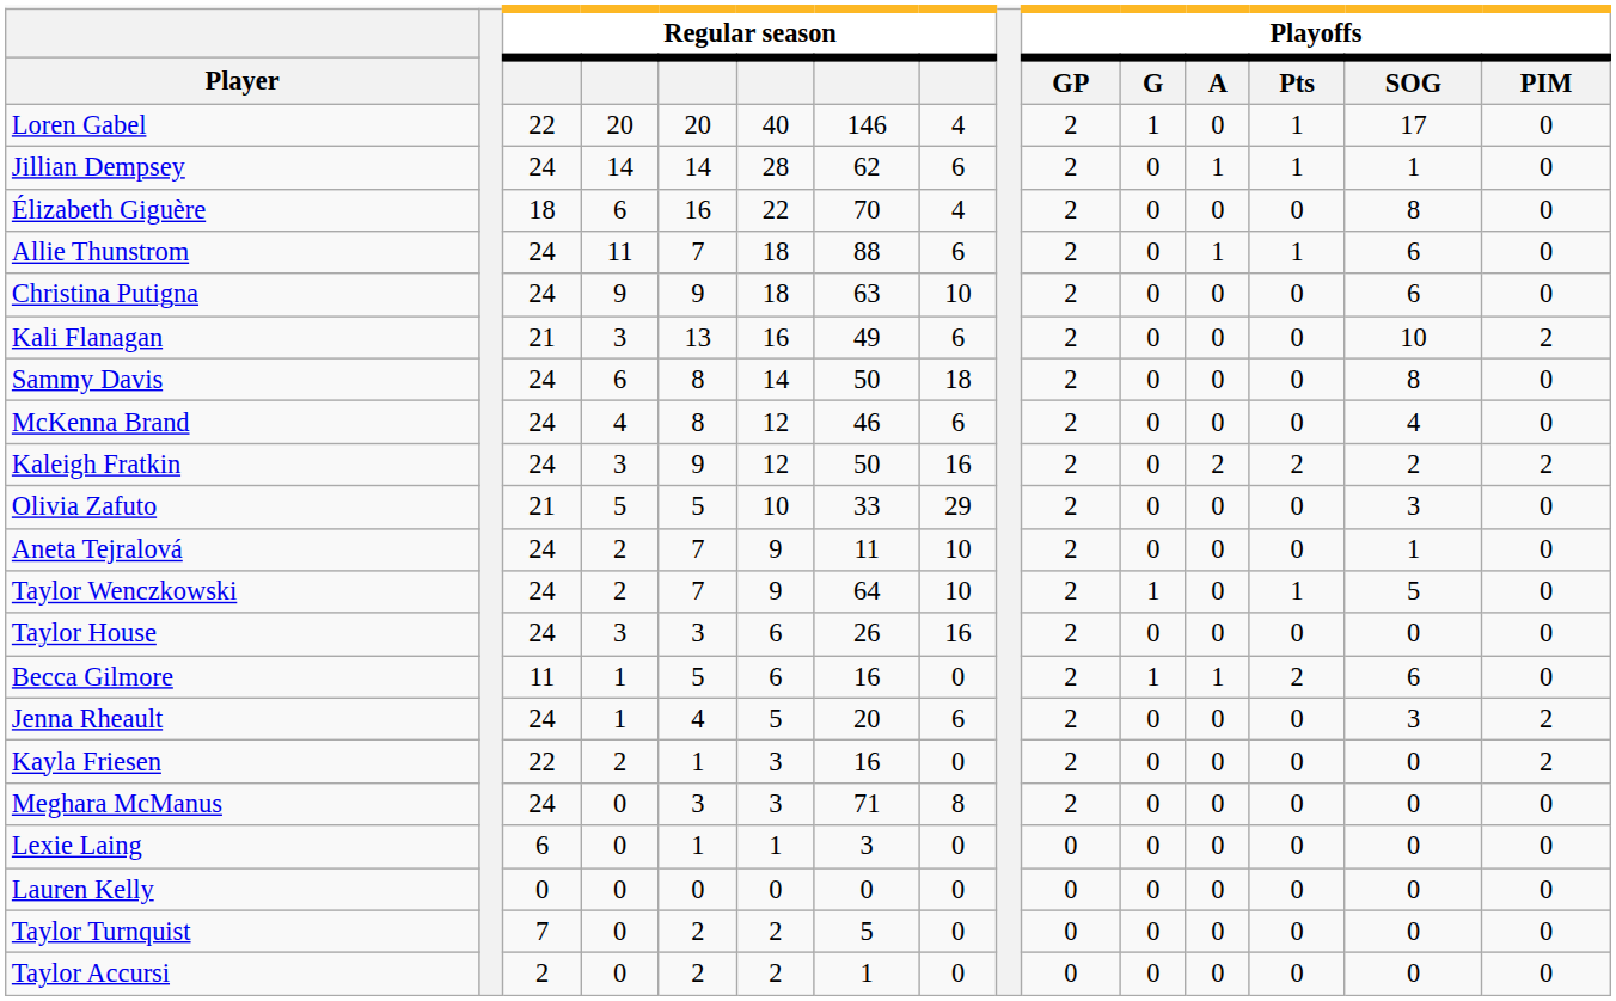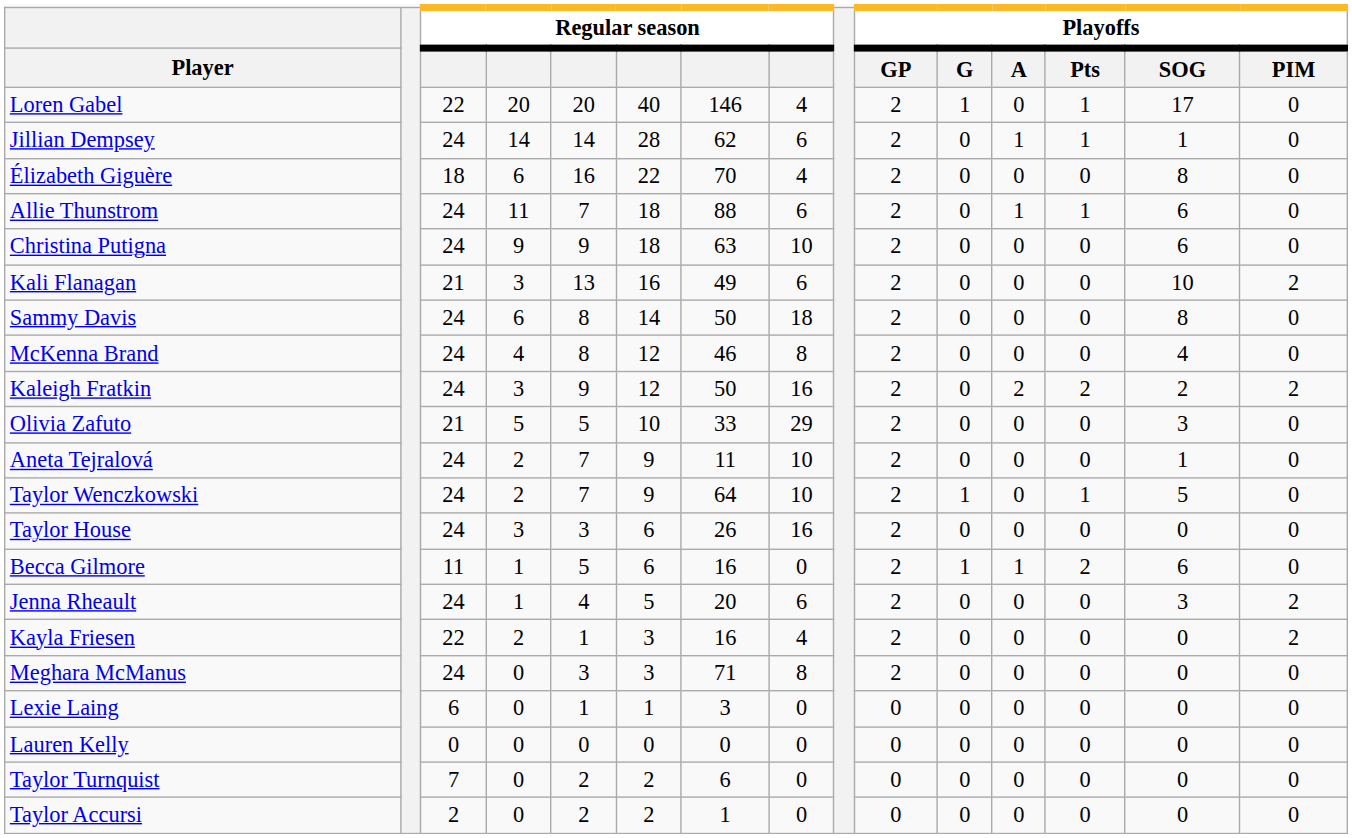McKenna Brand | column 8: 6 -> 8
Kayla Friesen | column 8: 0 -> 4
Taylor Turnquist | column 7: 5 -> 6
